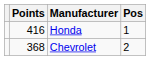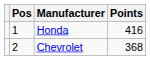columns swapped: Pos <-> Points
